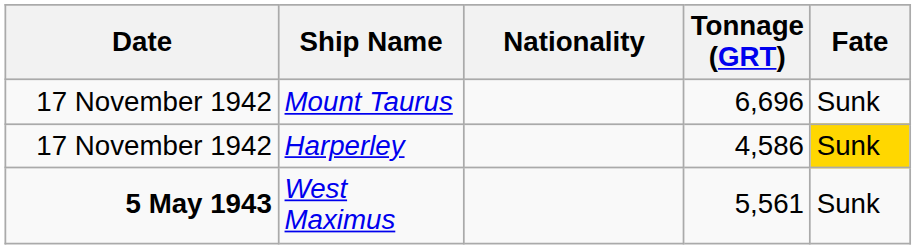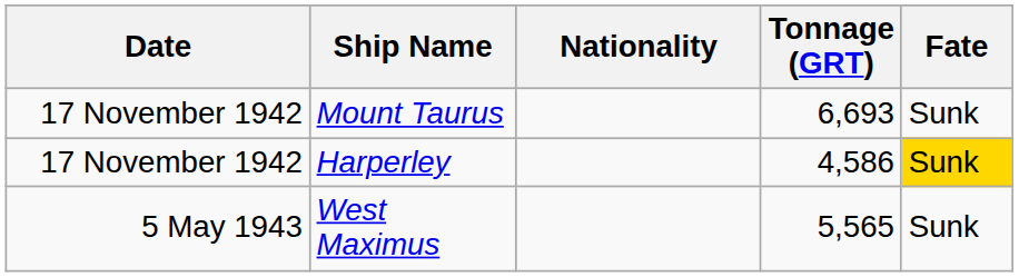Mount Taurus | Tonnage (GRT): 6,696 -> 6,693
West Maximus | Date: bold -> normal
West Maximus | Tonnage (GRT): 5,561 -> 5,565
